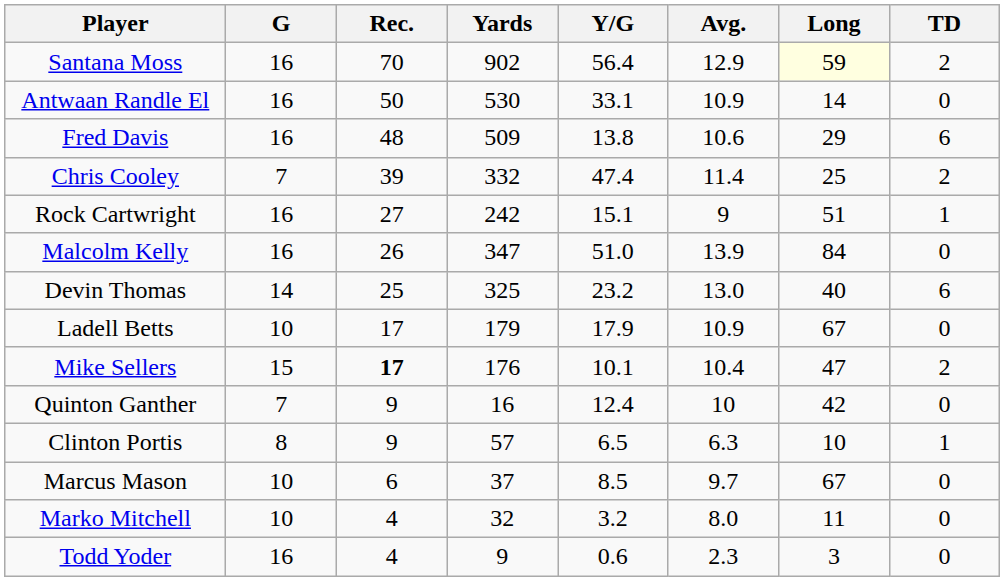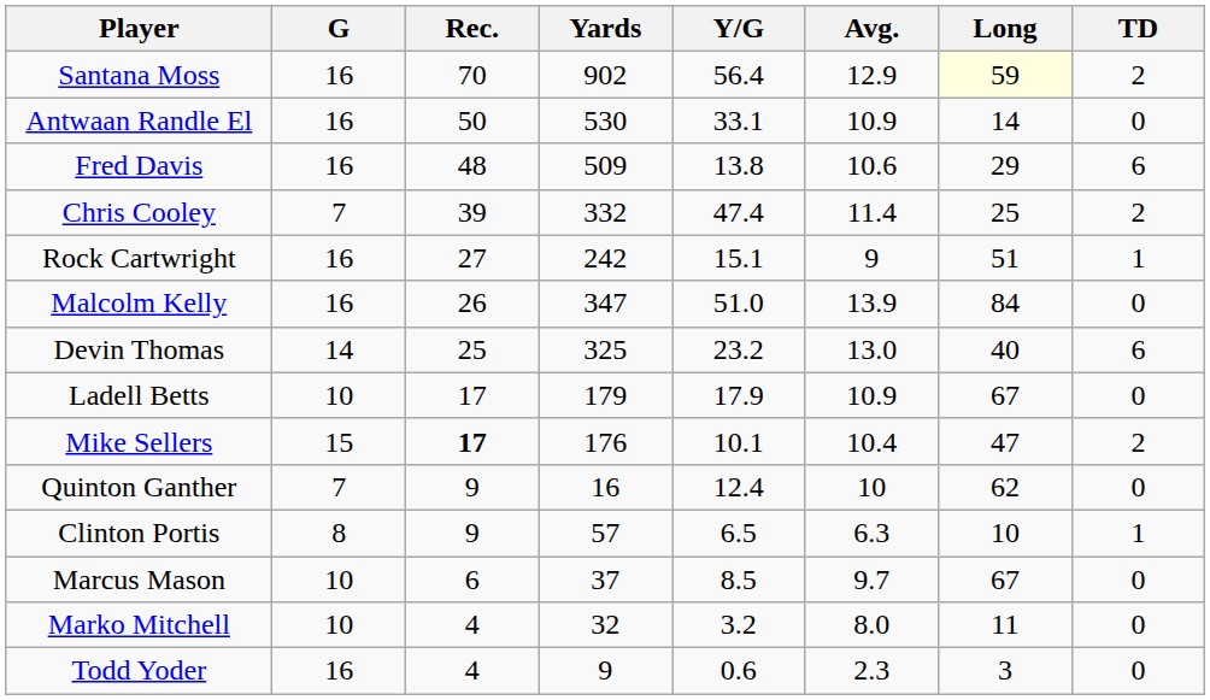Quinton Ganther | Long: 42 -> 62
